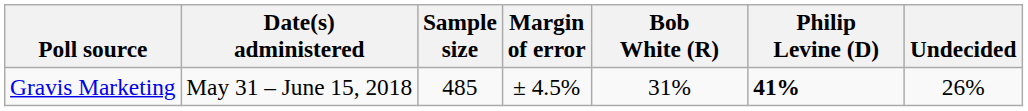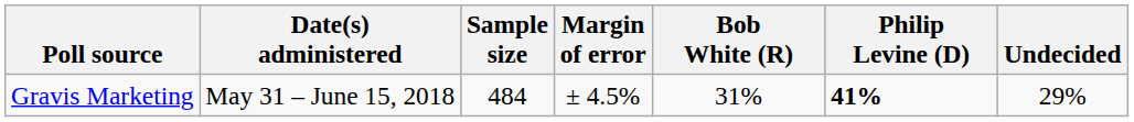Gravis Marketing | Sample size: 485 -> 484
Gravis Marketing | Undecided: 26% -> 29%
